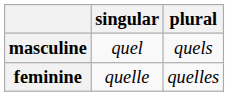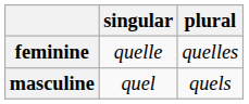rows swapped: masculine <-> feminine
